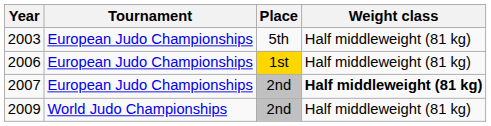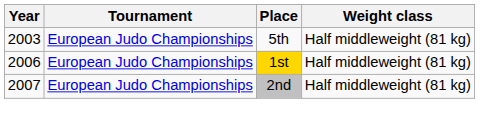2007 | Weight class: bold -> normal
- row: 2009 | World Judo Championships | 2nd | Half middleweight (81 kg)
